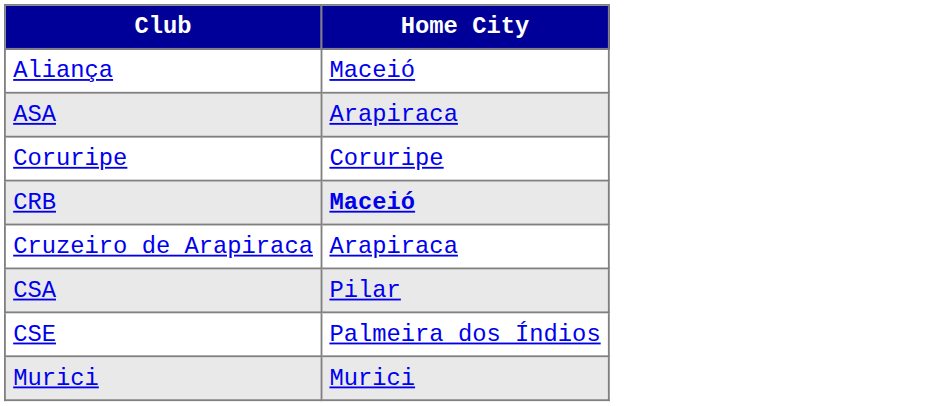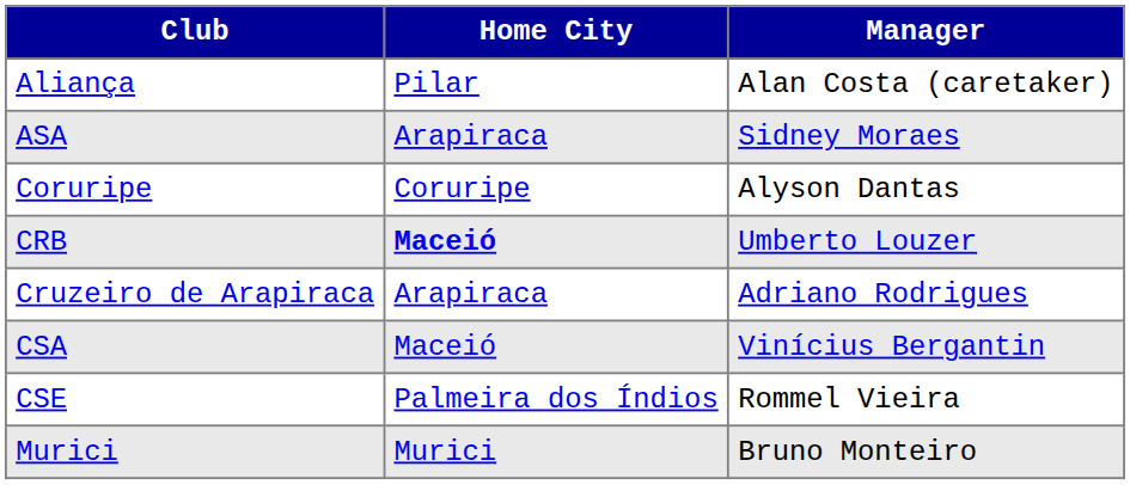+ column: Manager | Alan Costa (caretaker) | Sidney Moraes | Alyson Dantas | Umberto Louzer | Adriano Rodrigues | Vinícius Bergantin | Rommel Vieira | Bruno Monteiro
Aliança | Home City: Maceió -> Pilar
CSA | Home City: Pilar -> Maceió
